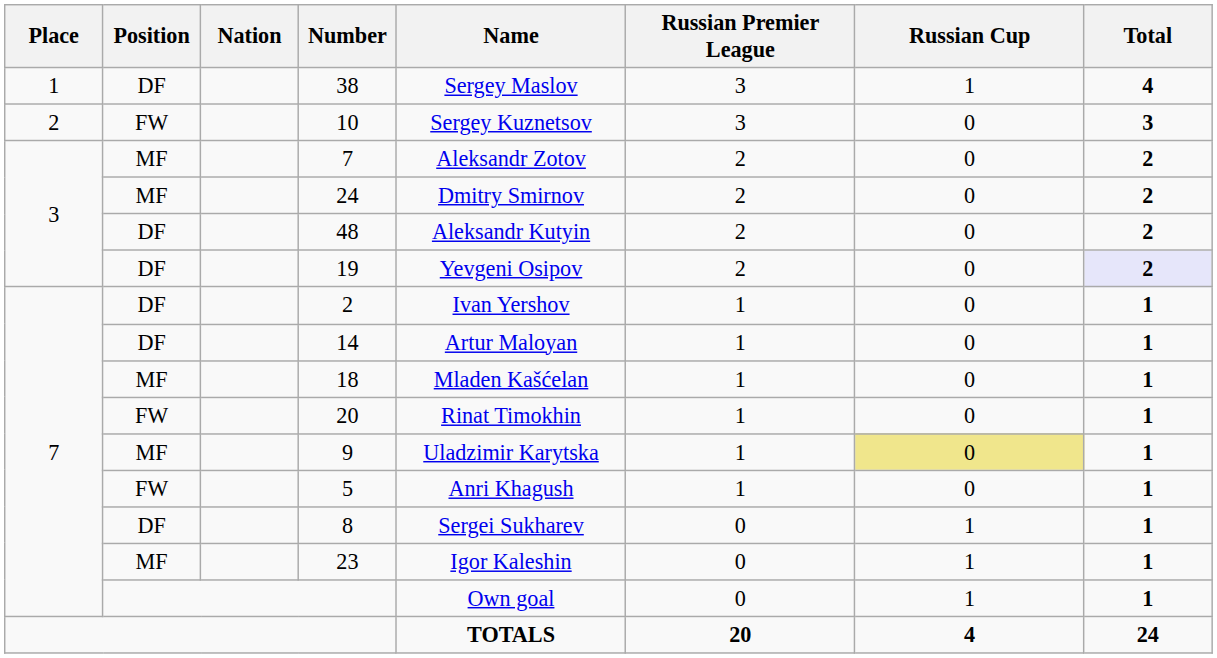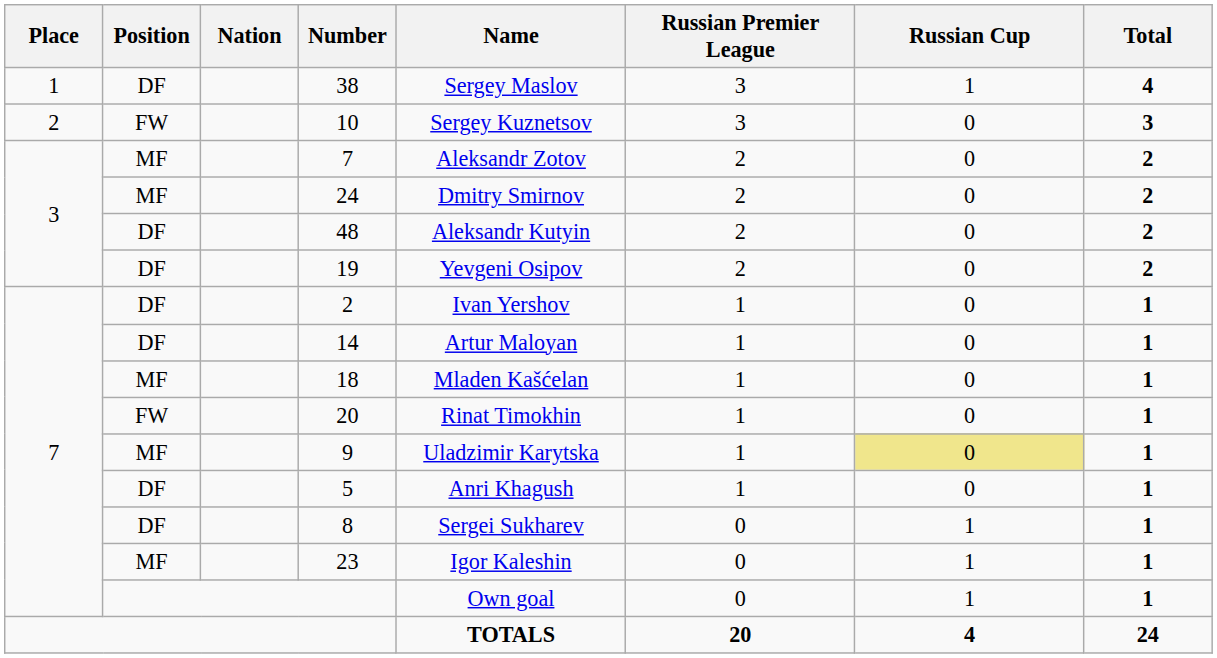19 | Total: lavender background -> no background
5 | Position: FW -> DF
